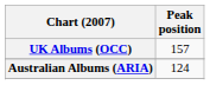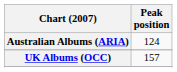rows swapped: Australian Albums (ARIA) <-> UK Albums (OCC)
